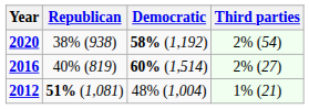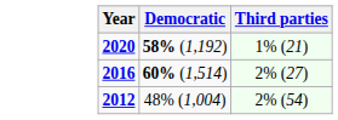- column: Republican | 38% (938) | 40% (819) | 51% (1,081)
2020 | Third parties: 2% (54) -> 1% (21)
2012 | Third parties: 1% (21) -> 2% (54)
